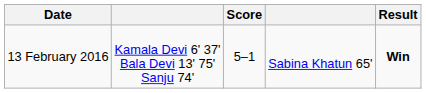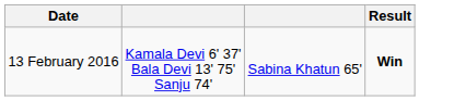- column: Score | 5–1
